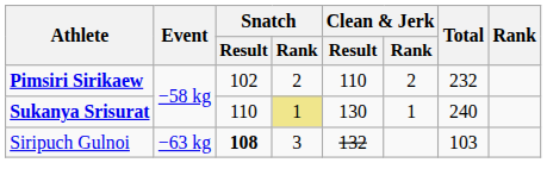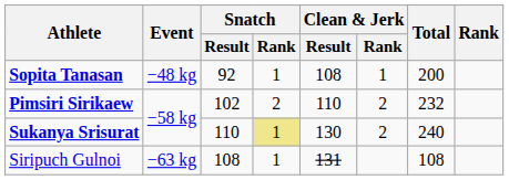+ row: Sopita Tanasan | −48 kg | 92 | 1 | 108 | 1 | 200
Sukanya Srisurat | Clean & Jerk / Rank: 1 -> 2
Siripuch Gulnoi | Snatch / Result: bold -> normal
Siripuch Gulnoi | Snatch / Rank: 3 -> 1
Siripuch Gulnoi | Clean & Jerk / Result: 132 -> 131
Siripuch Gulnoi | Total: 103 -> 108
